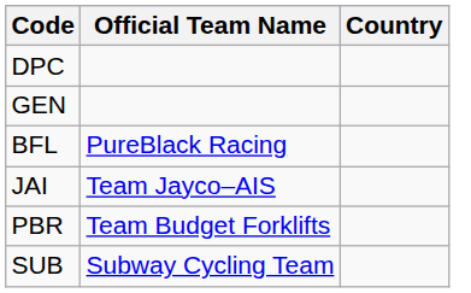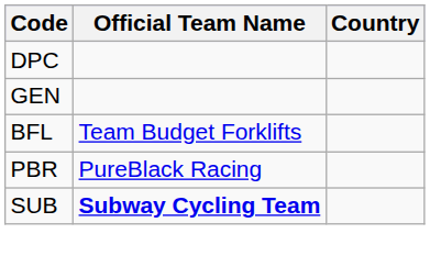BFL | Official Team Name: PureBlack Racing -> Team Budget Forklifts
- row: JAI | Team Jayco–AIS
PBR | Official Team Name: Team Budget Forklifts -> PureBlack Racing
SUB | Official Team Name: normal -> bold
